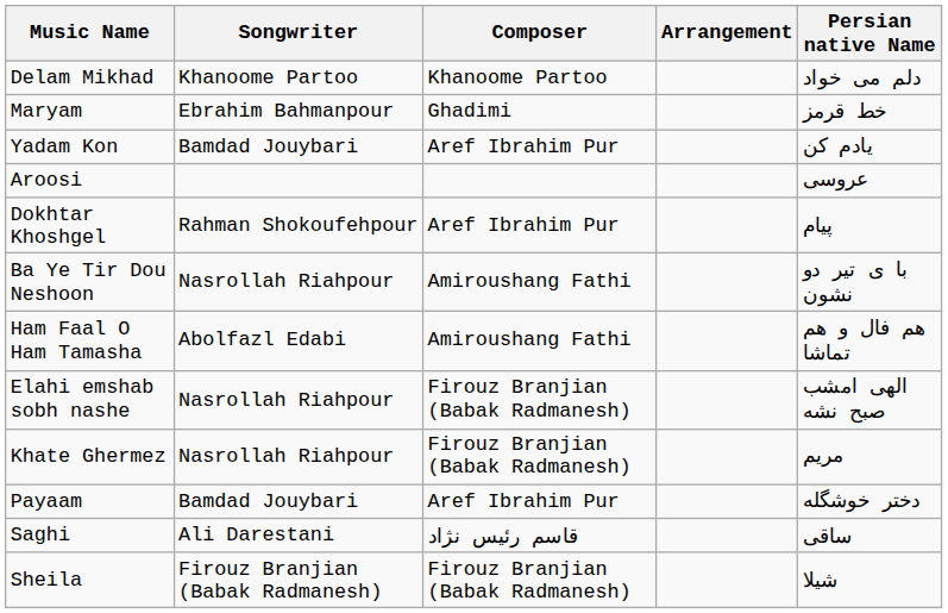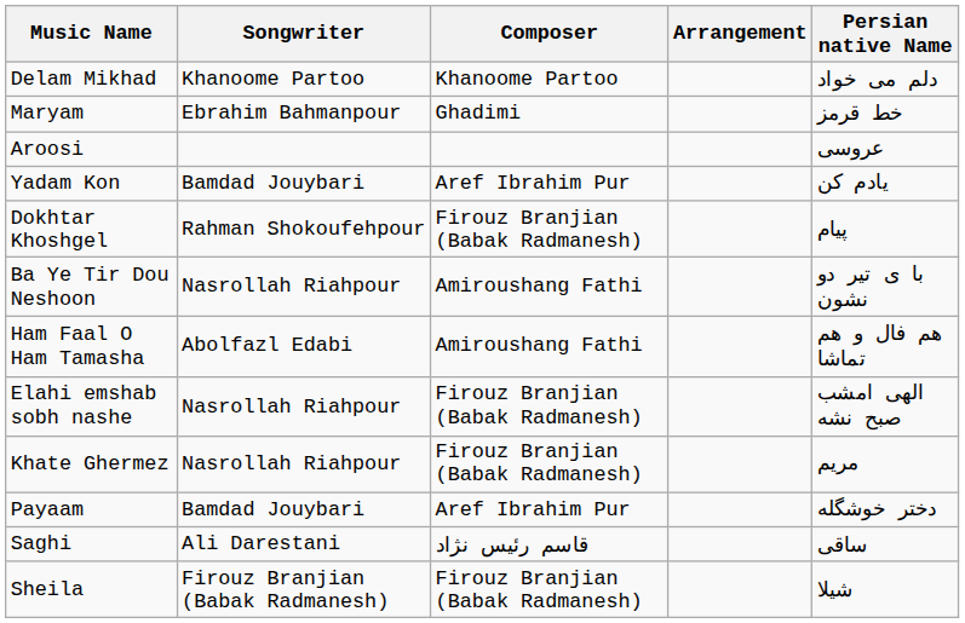rows swapped: Aroosi <-> Yadam Kon
Dokhtar Khoshgel | Composer: Aref Ibrahim Pur -> Firouz Branjian (Babak Radmanesh)
